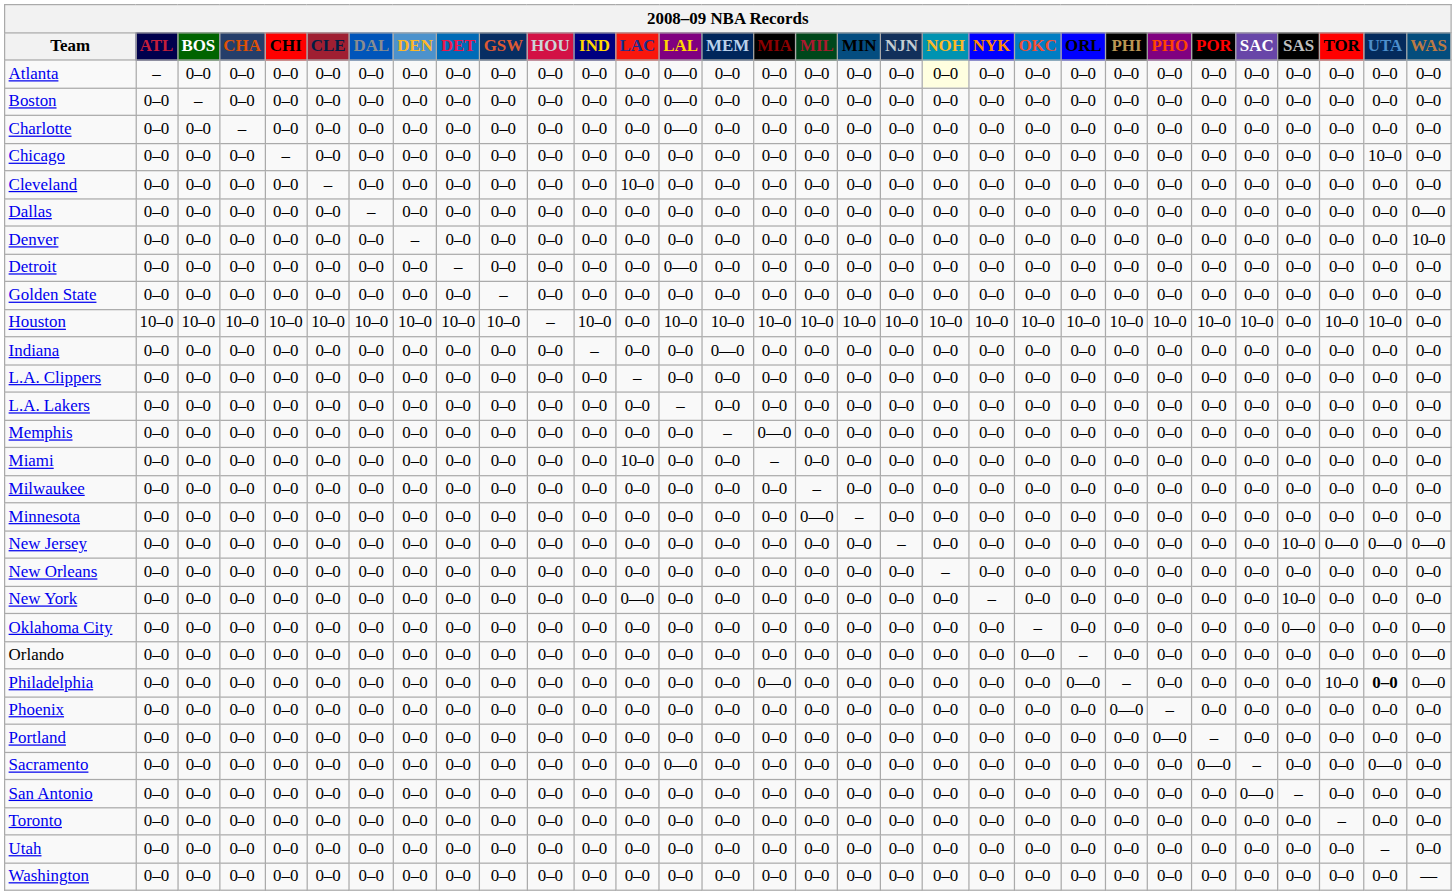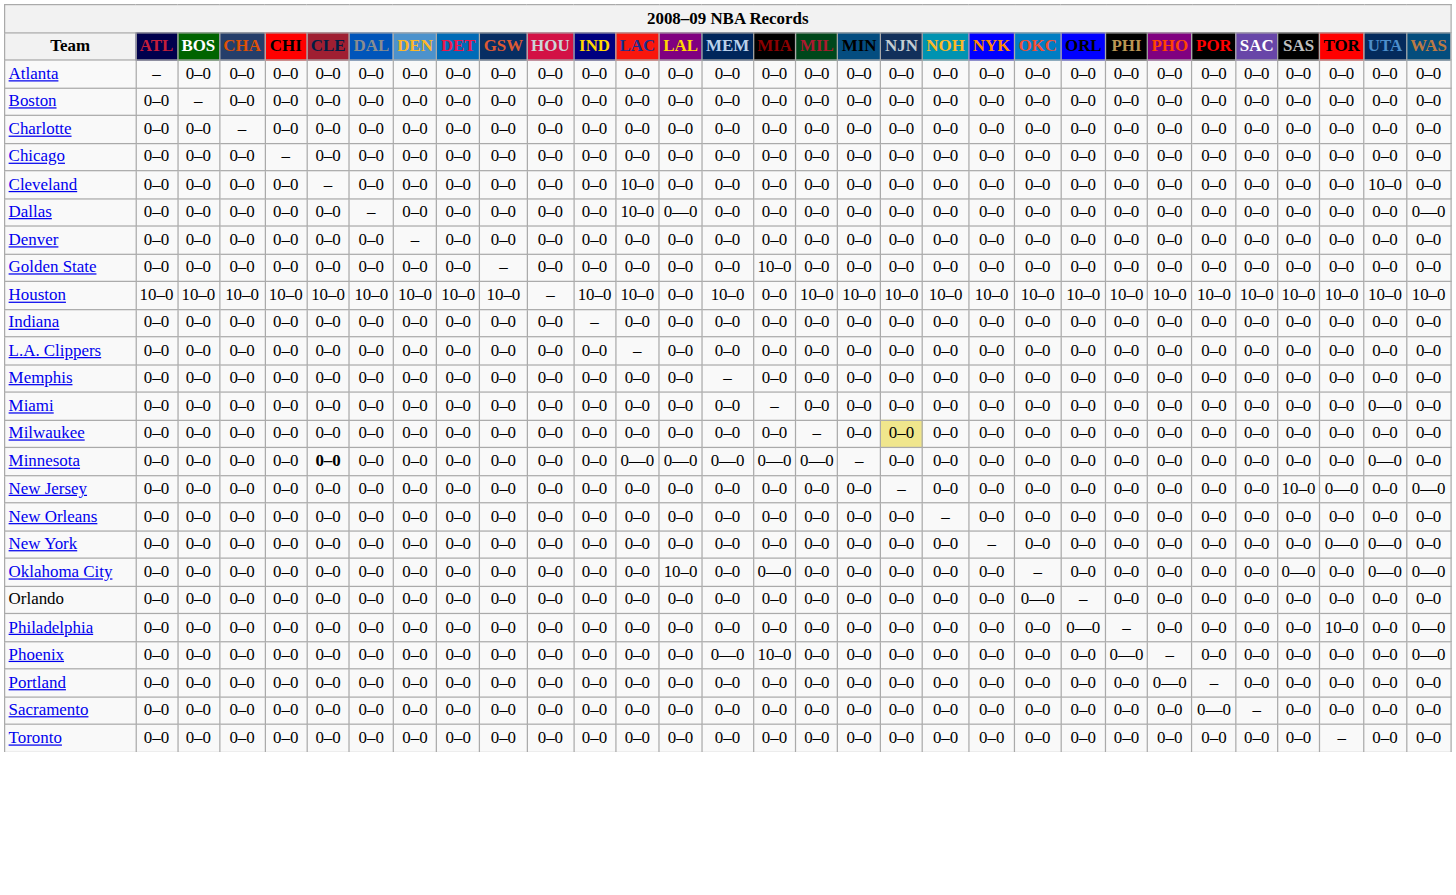Atlanta | LAL: 0—0 -> 0–0
Atlanta | NOH: lightyellow background -> no background
Boston | LAL: 0—0 -> 0–0
Charlotte | LAL: 0—0 -> 0–0
Chicago | UTA: 10–0 -> 0–0
Cleveland | UTA: 0–0 -> 10–0
Dallas | LAC: 0–0 -> 10–0
Dallas | LAL: 0–0 -> 0—0
Denver | WAS: 10–0 -> 0–0
- row: Detroit | 0–0 | 0–0 | 0–0 | 0–0 | 0–0 | 0–0 | 0–0 | – | 0–0 | 0–0 | 0–0 | 0–0 | 0—0 | 0–0 | 0–0 | 0–0 | 0–0 | 0–0 | 0–0 | 0–0 | 0–0 | 0–0 | 0–0 | 0–0 | 0–0 | 0–0 | 0–0 | 0–0 | 0–0 | 0–0
Golden State | MIA: 0–0 -> 10–0
Houston | LAC: 0–0 -> 10–0
Houston | LAL: 10–0 -> 0–0
Houston | MIA: 10–0 -> 0–0
Houston | SAS: 0–0 -> 10–0
Houston | WAS: 0–0 -> 10–0
Indiana | MEM: 0—0 -> 0–0
- row: L.A. Lakers | 0–0 | 0–0 | 0–0 | 0–0 | 0–0 | 0–0 | 0–0 | 0–0 | 0–0 | 0–0 | 0–0 | 0–0 | – | 0–0 | 0–0 | 0–0 | 0–0 | 0–0 | 0–0 | 0–0 | 0–0 | 0–0 | 0–0 | 0–0 | 0–0 | 0–0 | 0–0 | 0–0 | 0–0 | 0–0
Memphis | MIA: 0—0 -> 0–0
Miami | LAC: 10–0 -> 0–0
Miami | UTA: 0–0 -> 0—0
Milwaukee | NJN: no background -> khaki background
Minnesota | CLE: normal -> bold
Minnesota | LAC: 0–0 -> 0—0
Minnesota | LAL: 0–0 -> 0—0
Minnesota | MEM: 0–0 -> 0—0
Minnesota | MIA: 0–0 -> 0—0
Minnesota | UTA: 0–0 -> 0—0
New Jersey | UTA: 0—0 -> 0–0
New York | LAC: 0—0 -> 0–0
New York | SAS: 10–0 -> 0–0
New York | TOR: 0–0 -> 0—0
New York | UTA: 0–0 -> 0—0
Oklahoma City | LAL: 0–0 -> 10–0
Oklahoma City | MIA: 0–0 -> 0—0
Oklahoma City | UTA: 0–0 -> 0—0
Orlando | WAS: 0—0 -> 0–0
Philadelphia | MIA: 0—0 -> 0–0
Philadelphia | UTA: bold -> normal
Phoenix | MEM: 0–0 -> 0—0
Phoenix | MIA: 0–0 -> 10–0
Phoenix | WAS: 0–0 -> 0—0
Sacramento | LAL: 0—0 -> 0–0
Sacramento | UTA: 0—0 -> 0–0
- row: San Antonio | 0–0 | 0–0 | 0–0 | 0–0 | 0–0 | 0–0 | 0–0 | 0–0 | 0–0 | 0–0 | 0–0 | 0–0 | 0–0 | 0–0 | 0–0 | 0–0 | 0–0 | 0–0 | 0–0 | 0–0 | 0–0 | 0–0 | 0–0 | 0–0 | 0–0 | 0—0 | – | 0–0 | 0–0 | 0–0
- row: Utah | 0–0 | 0–0 | 0–0 | 0–0 | 0–0 | 0–0 | 0–0 | 0–0 | 0–0 | 0–0 | 0–0 | 0–0 | 0–0 | 0–0 | 0–0 | 0–0 | 0–0 | 0–0 | 0–0 | 0–0 | 0–0 | 0–0 | 0–0 | 0–0 | 0–0 | 0–0 | 0–0 | 0–0 | – | 0–0
- row: Washington | 0–0 | 0–0 | 0–0 | 0–0 | 0–0 | 0–0 | 0–0 | 0–0 | 0–0 | 0–0 | 0–0 | 0–0 | 0–0 | 0–0 | 0–0 | 0–0 | 0–0 | 0–0 | 0–0 | 0–0 | 0–0 | 0–0 | 0–0 | 0–0 | 0–0 | 0–0 | 0–0 | 0–0 | 0–0 | —
